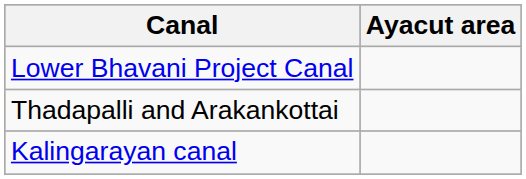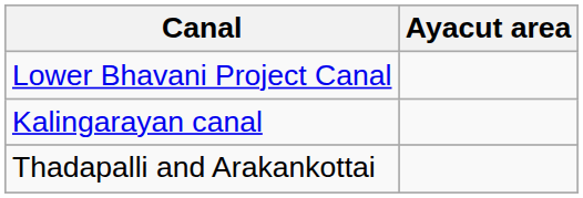rows swapped: Kalingarayan canal <-> Thadapalli and Arakankottai
